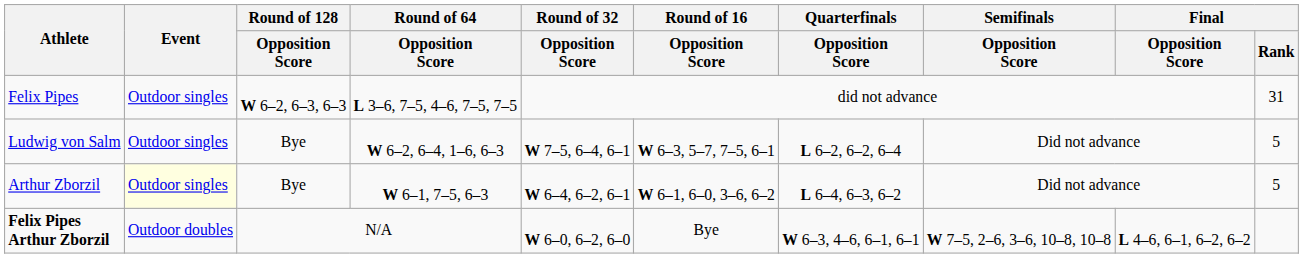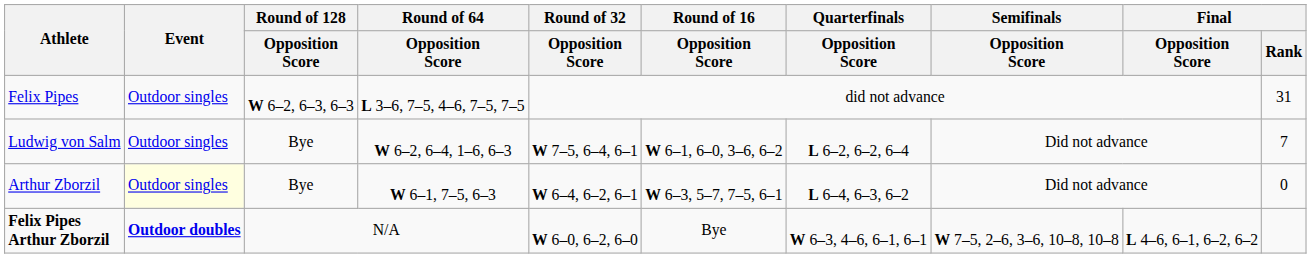Ludwig von Salm | Round of 16 / Opposition Score: W 6–3, 5–7, 7–5, 6–1 -> W 6–1, 6–0, 3–6, 6–2
Ludwig von Salm | Final / Rank: 5 -> 7
Arthur Zborzil | Round of 16 / Opposition Score: W 6–1, 6–0, 3–6, 6–2 -> W 6–3, 5–7, 7–5, 6–1
Arthur Zborzil | Final / Rank: 5 -> 0
Felix Pipes Arthur Zborzil | Event: normal -> bold
